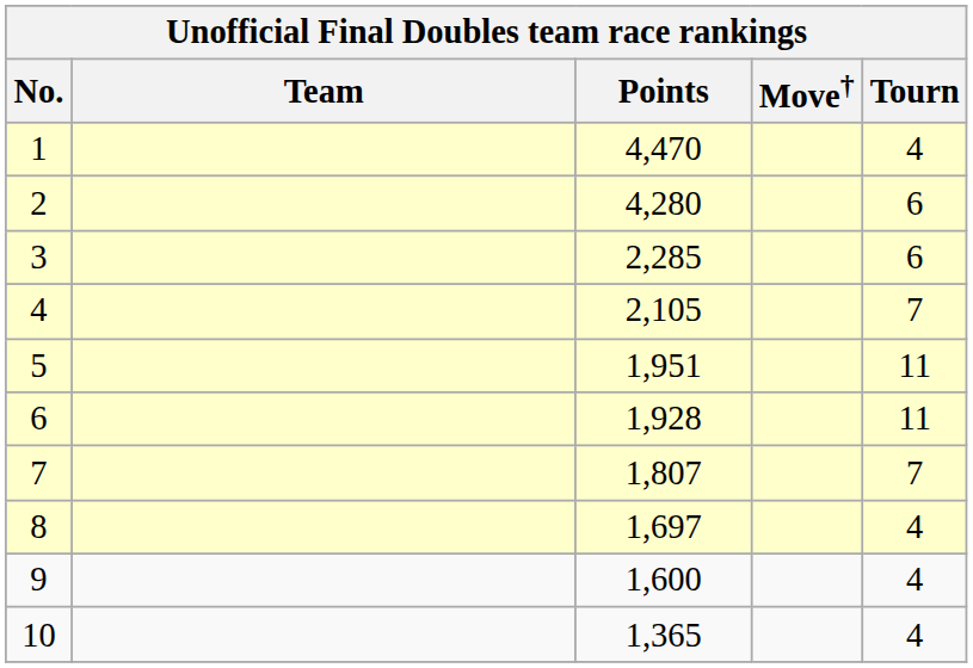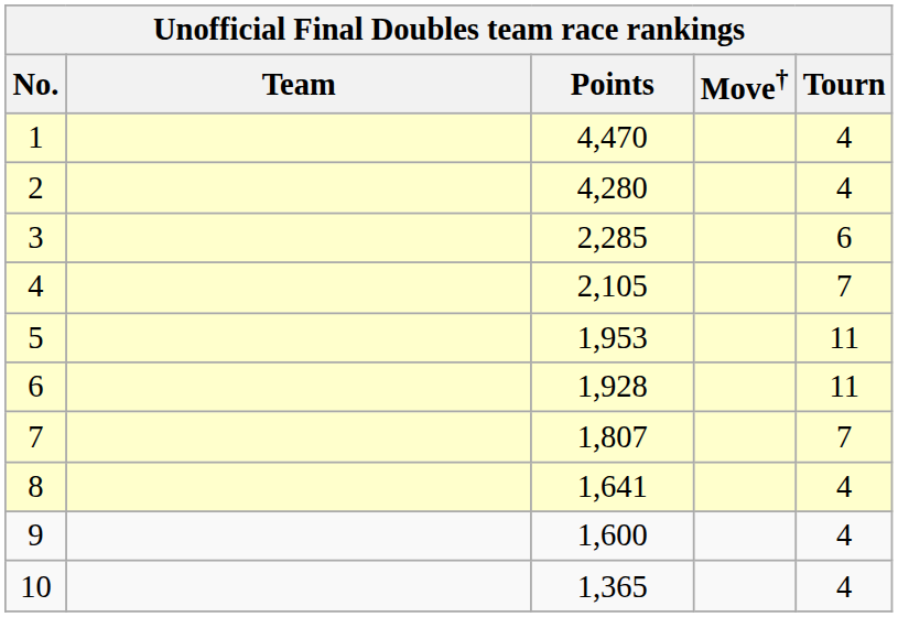2 | Tourn: 6 -> 4
5 | Points: 1,951 -> 1,953
8 | Points: 1,697 -> 1,641
